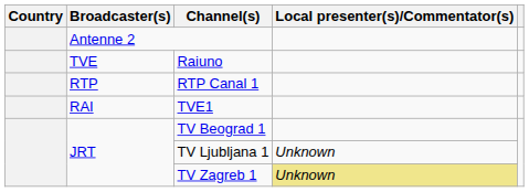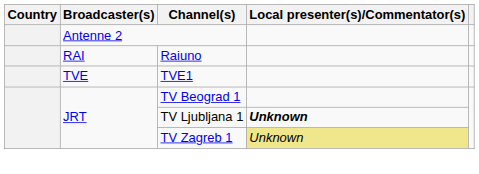Raiuno | Broadcaster(s): TVE -> RAI
- row: RTP | RTP Canal 1
TVE1 | Broadcaster(s): RAI -> TVE
TV Ljubljana 1 | Local presenter(s)/Commentator(s): normal -> bold
